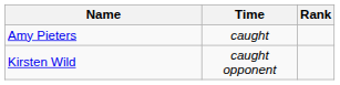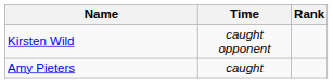rows swapped: Kirsten Wild <-> Amy Pieters
